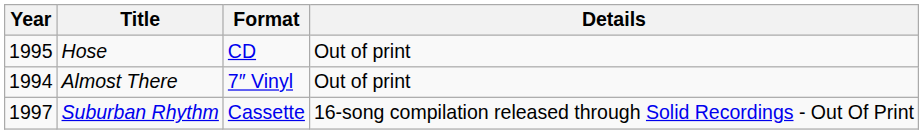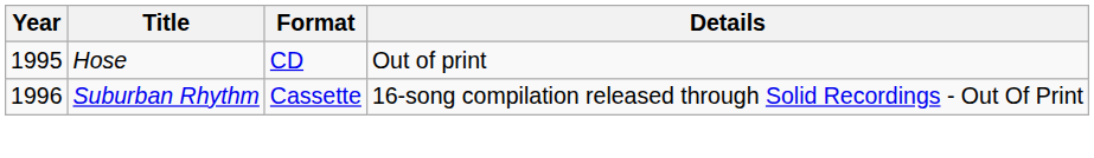- row: 1994 | Almost There | 7″ Vinyl | Out of print
Suburban Rhythm | Year: 1997 -> 1996
